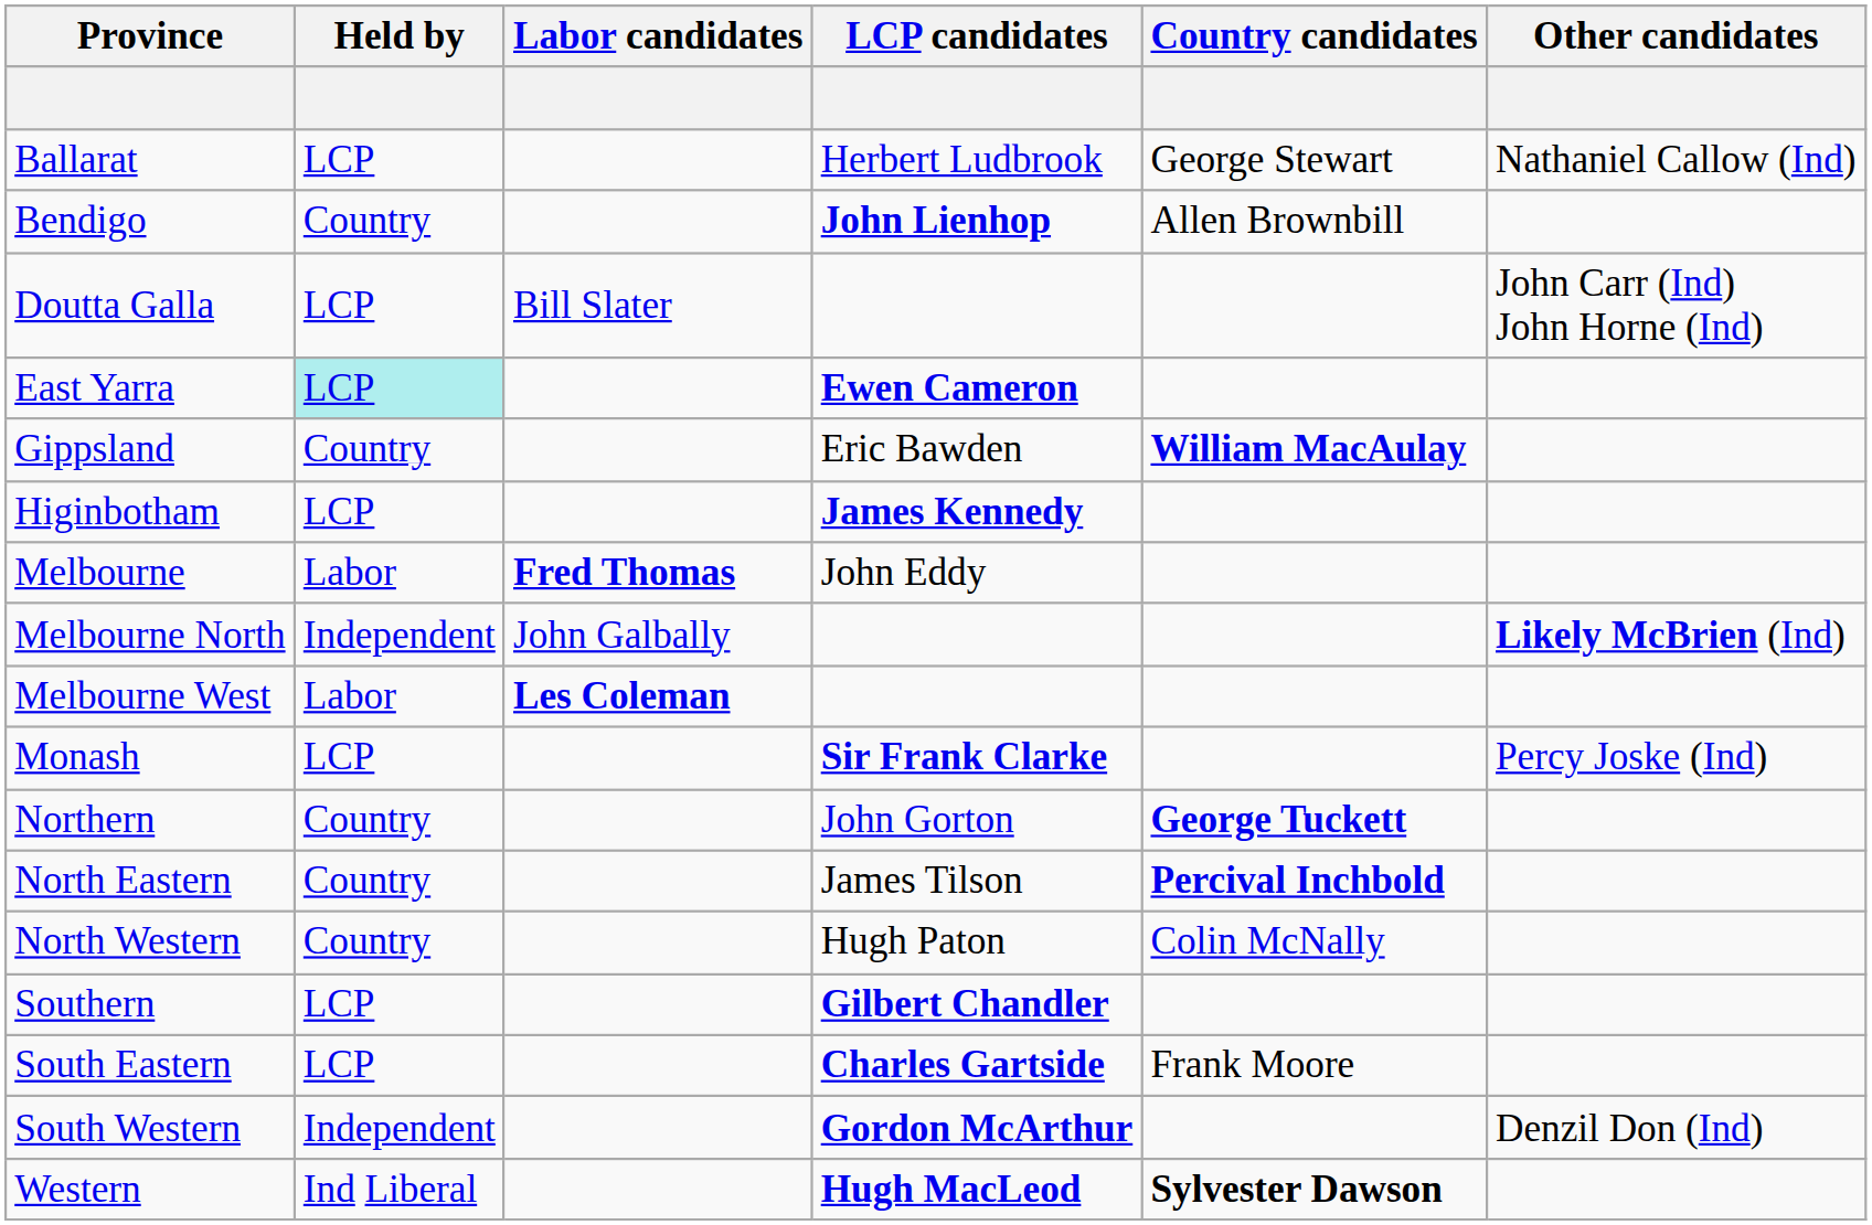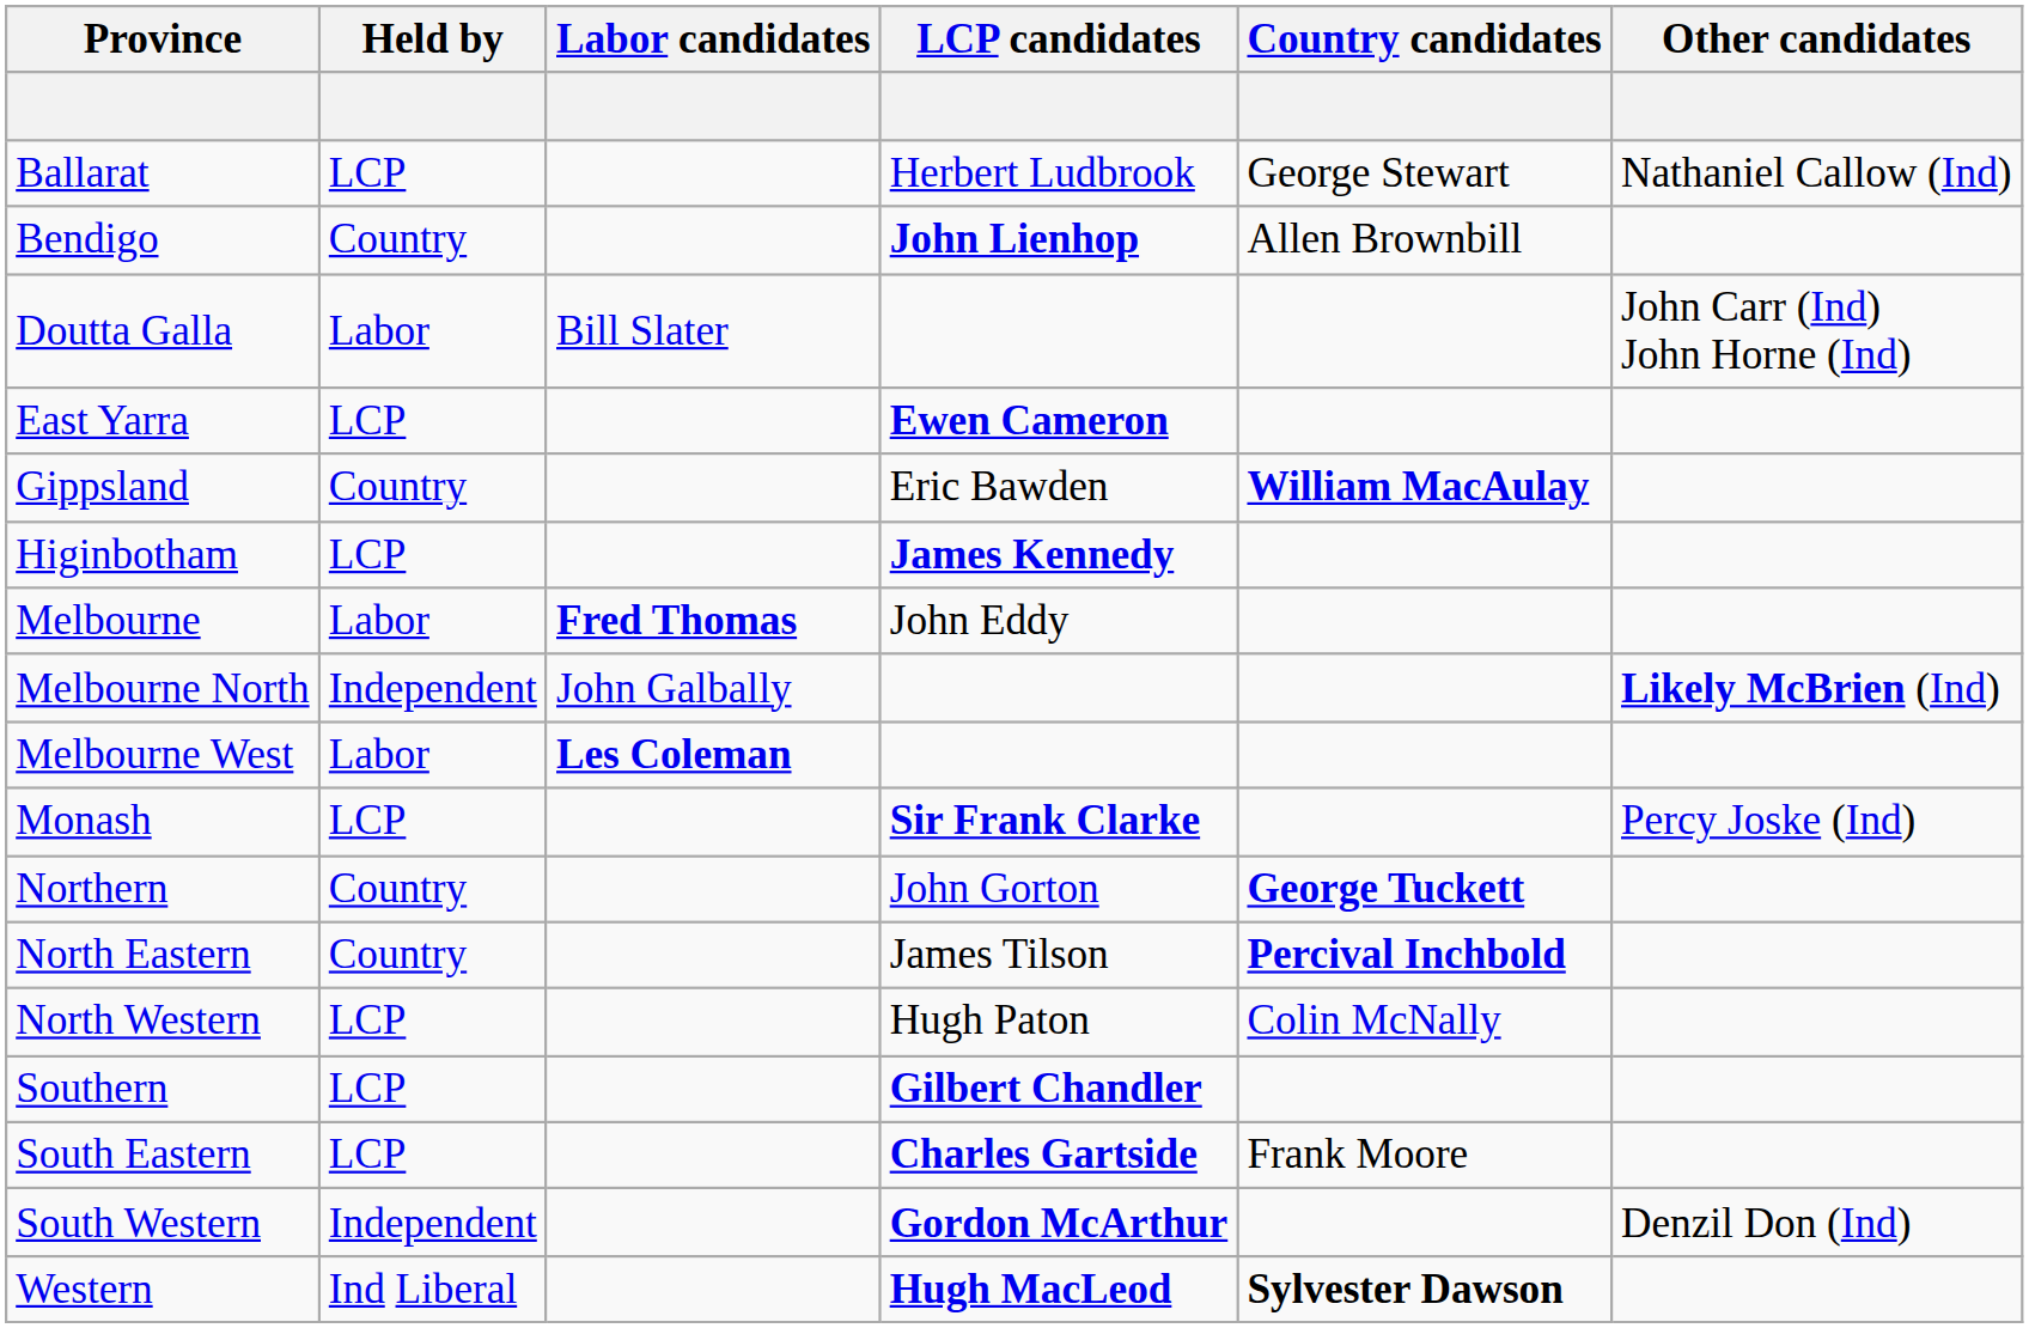Doutta Galla | Held by: LCP -> Labor
East Yarra | Held by: paleturquoise background -> no background
North Western | Held by: Country -> LCP
